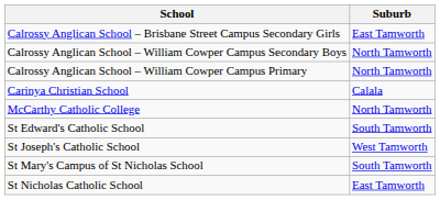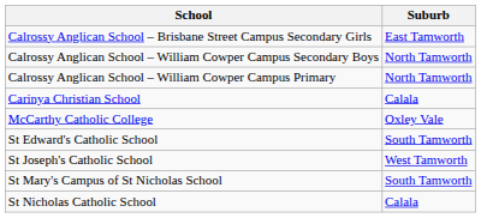McCarthy Catholic College | Suburb: North Tamworth -> Oxley Vale
St Nicholas Catholic School | Suburb: East Tamworth -> Calala
